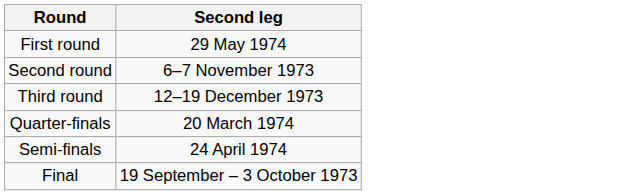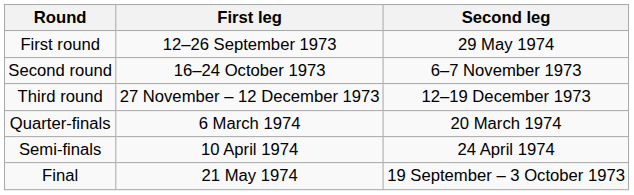+ column: First leg | 12–26 September 1973 | 16–24 October 1973 | 27 November – 12 December 1973 | 6 March 1974 | 10 April 1974 | 21 May 1974
